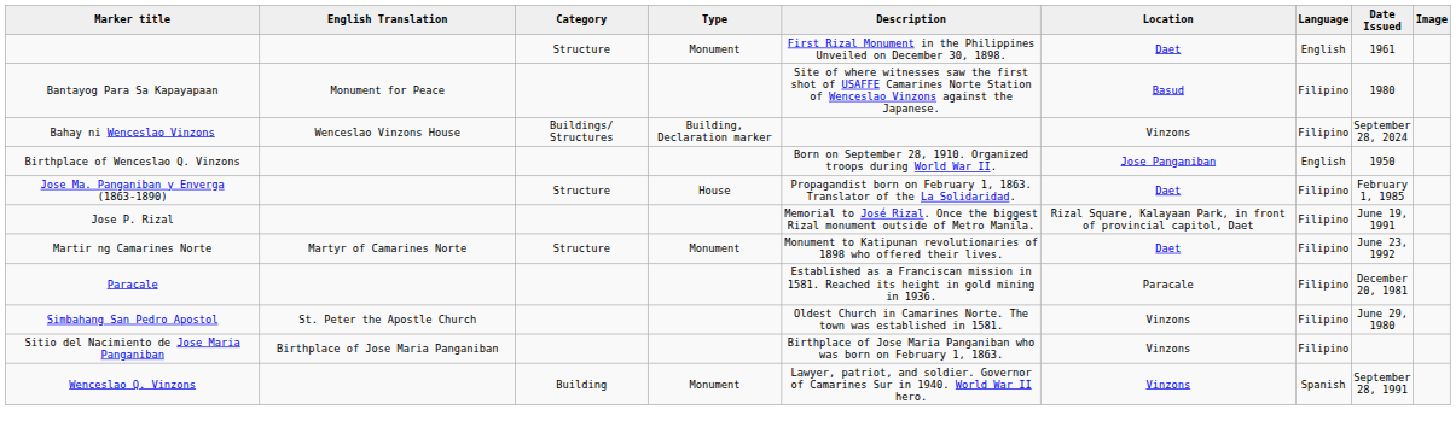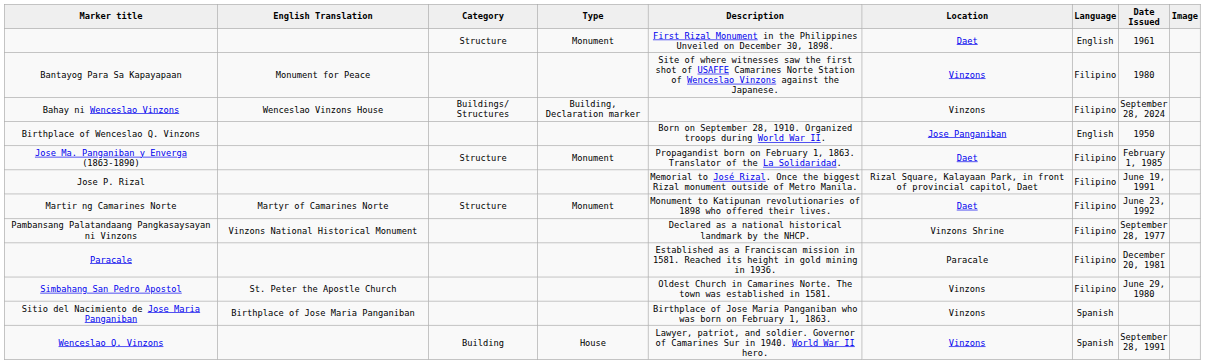Bantayog Para Sa Kapayapaan | Location: Basud -> Vinzons
Jose Ma. Panganiban y Enverga (1863-1890) | Type: House -> Monument
+ row: Pambansang Palatandaang Pangkasaysayan ni Vinzons | Vinzons National Historical Monument | Declared as a national historical landmark by the NHCP. | Vinzons Shrine | Filipino | September 28, 1977
Sitio del Nacimiento de Jose Maria Panganiban | Language: Filipino -> Spanish
Wenceslao Q. Vinzons | Type: Monument -> House
